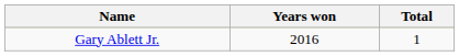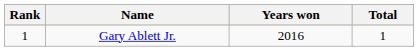+ column: Rank | 1
